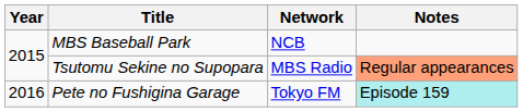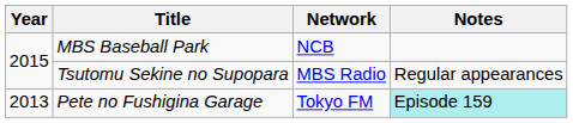Tsutomu Sekine no Supopara | Notes: lightsalmon background -> no background
Pete no Fushigina Garage | Year: 2016 -> 2013
